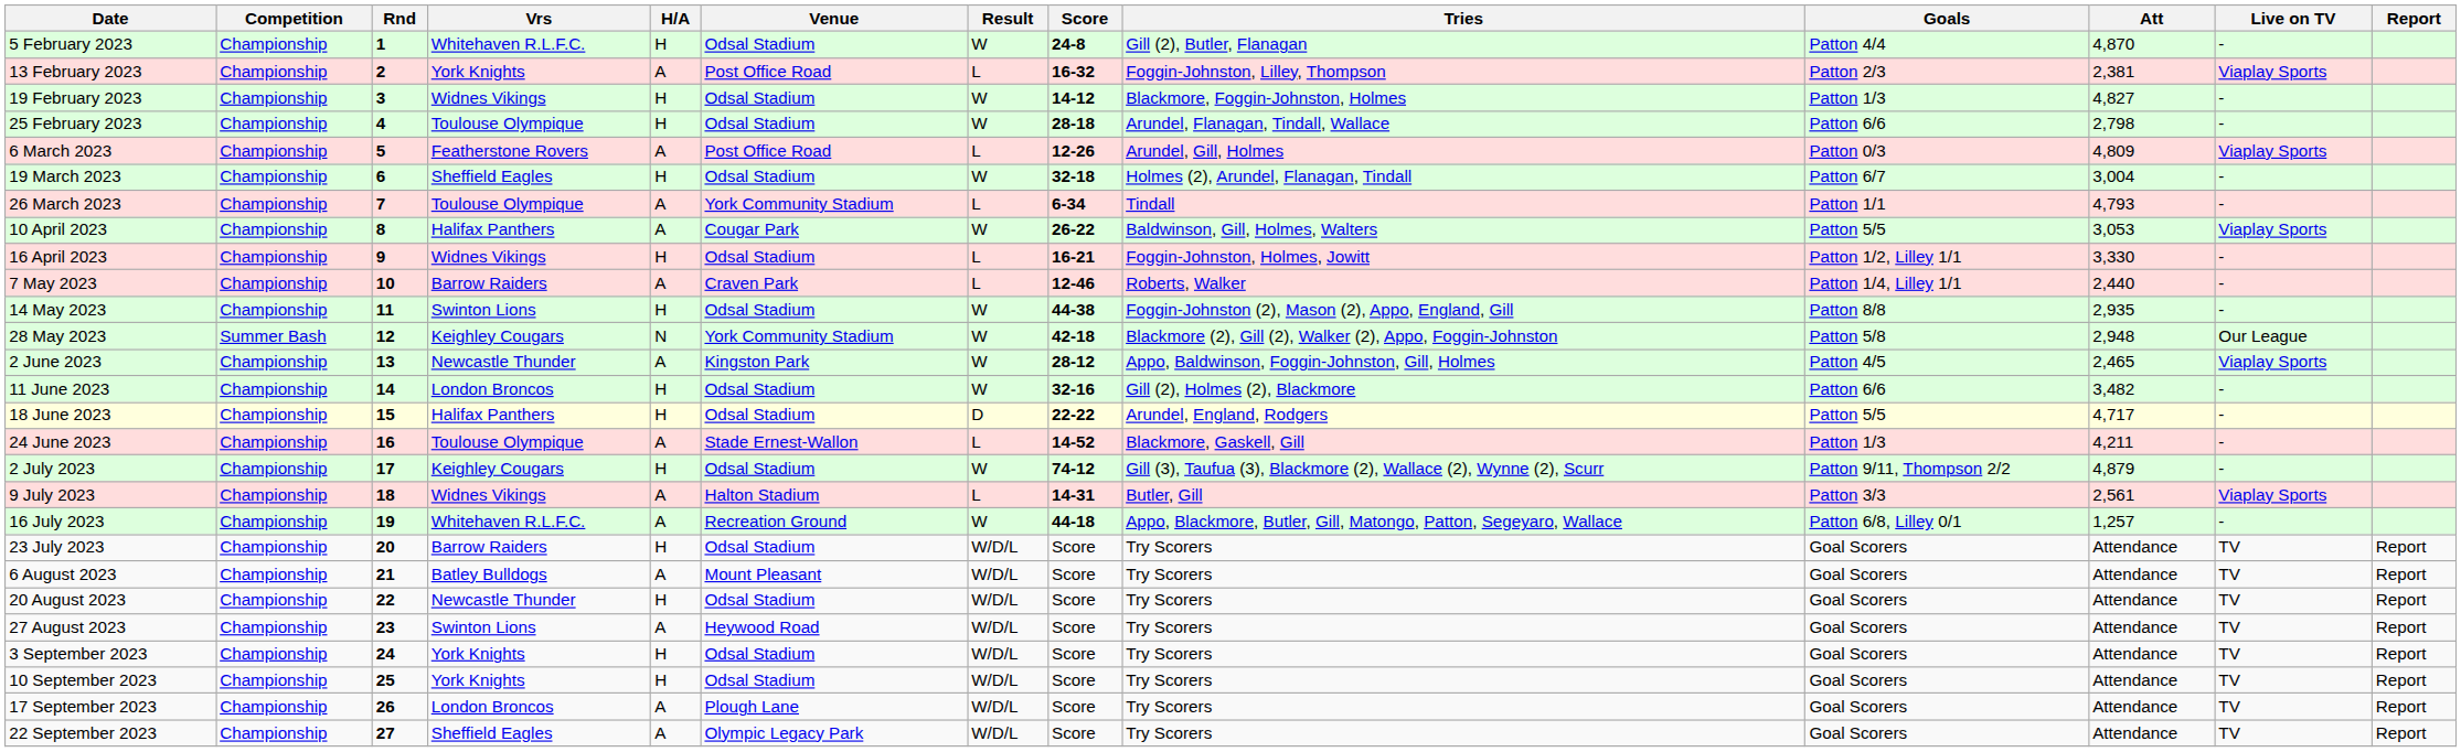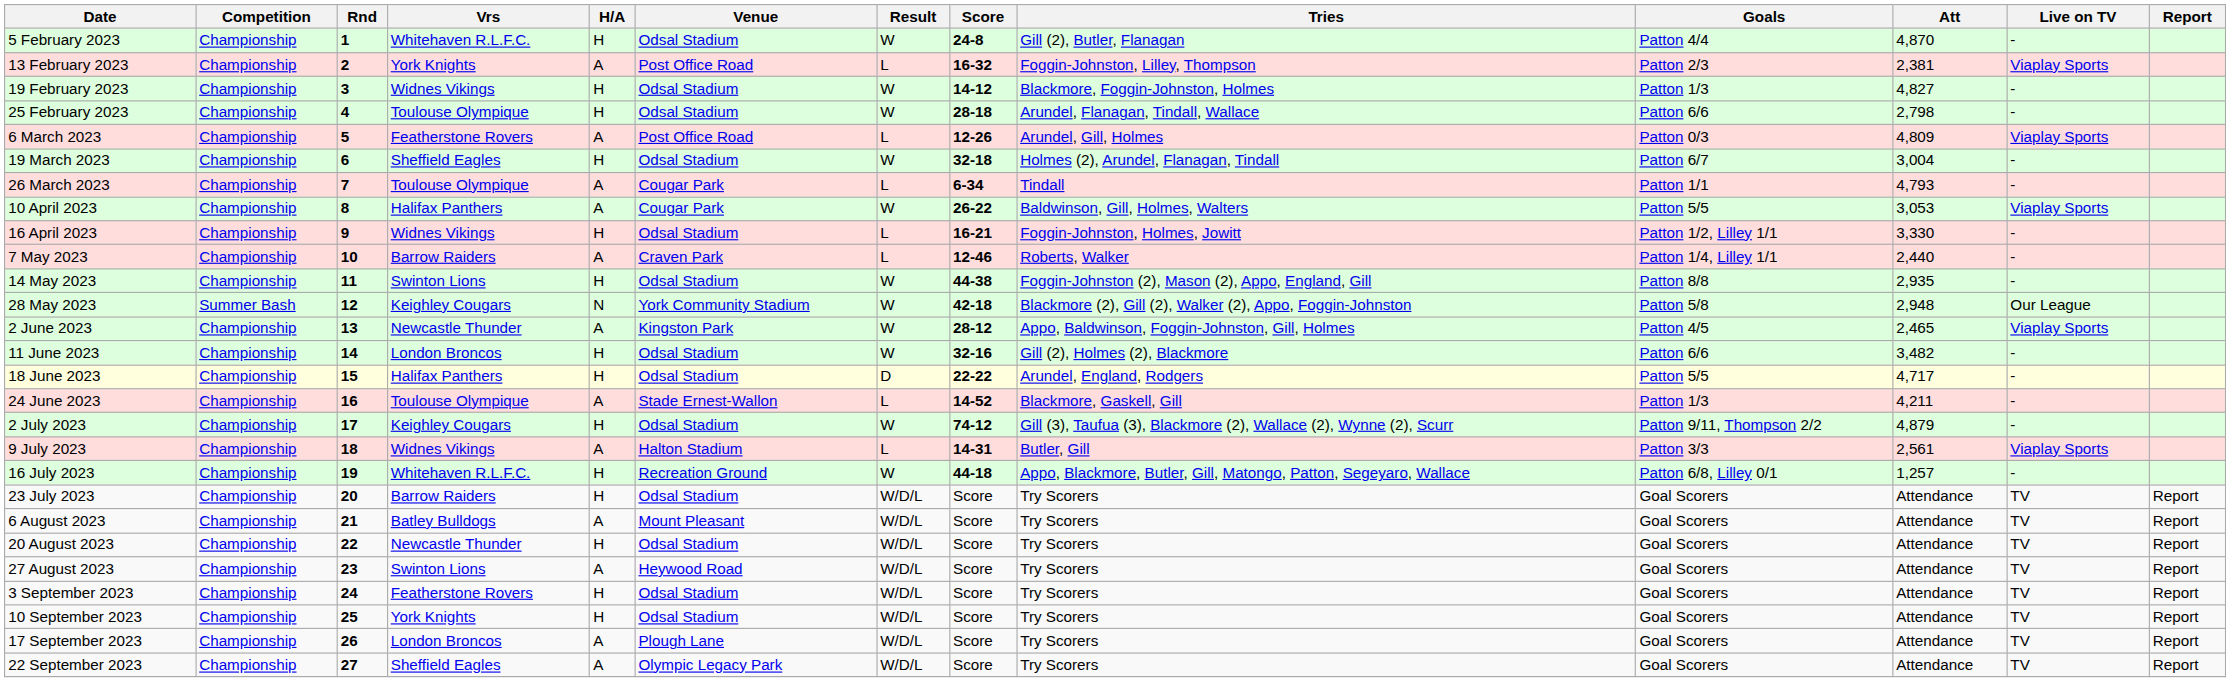26 March 2023 | Venue: York Community Stadium -> Cougar Park
16 July 2023 | H/A: A -> H
3 September 2023 | Vrs: York Knights -> Featherstone Rovers
